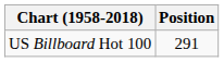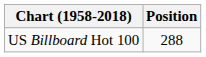US Billboard Hot 100 | Position: 291 -> 288
